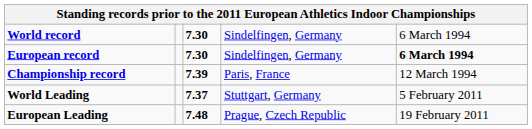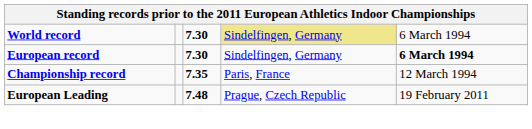World record | column 4: no background -> khaki background
Championship record | column 3: 7.39 -> 7.35
- row: World Leading | 7.37 | Stuttgart, Germany | 5 February 2011
